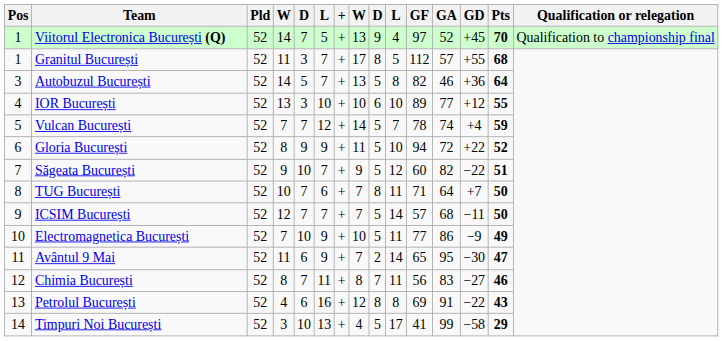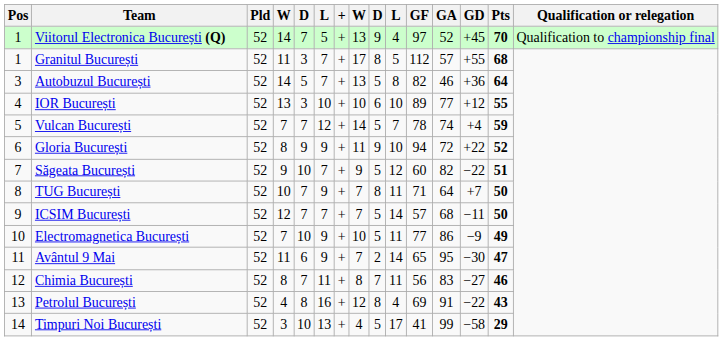Gloria București | column 9: 5 -> 9
TUG București | column 6: 6 -> 9
Petrolul București | column 5: 6 -> 8
Petrolul București | column 10: 8 -> 4
